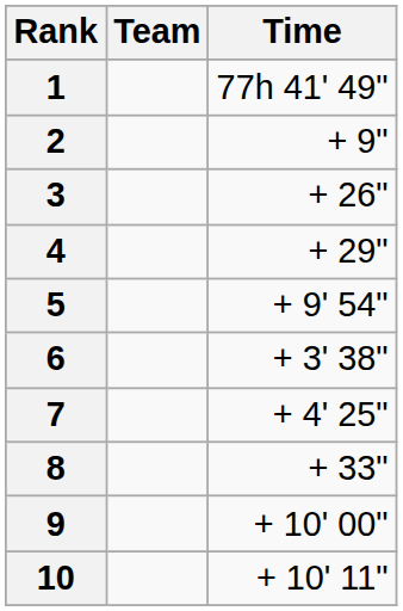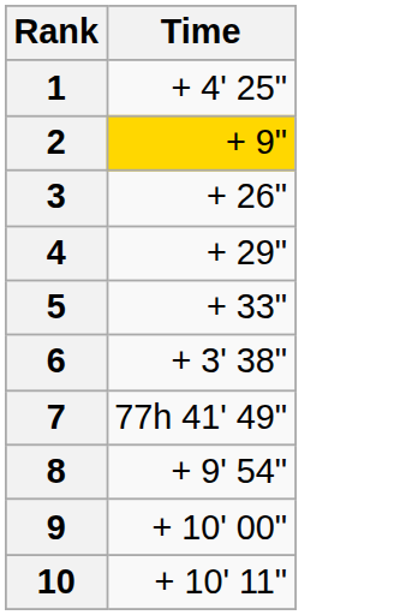- column: Team
1 | Time: 77h 41' 49" -> + 4' 25"
2 | Time: no background -> gold background
5 | Time: + 9' 54" -> + 33"
7 | Time: + 4' 25" -> 77h 41' 49"
8 | Time: + 33" -> + 9' 54"
